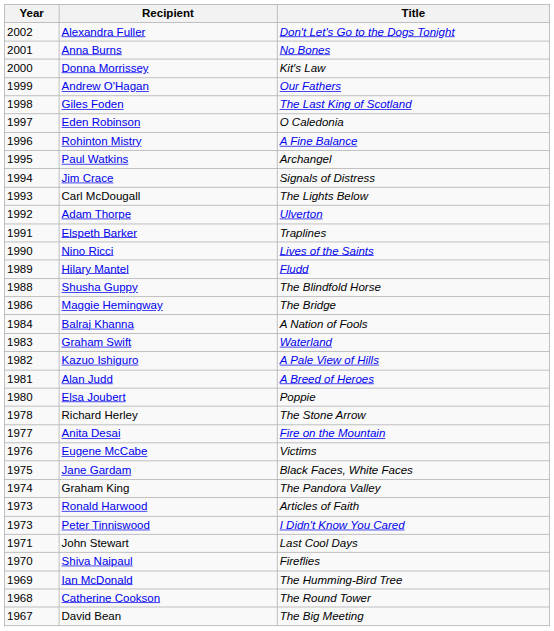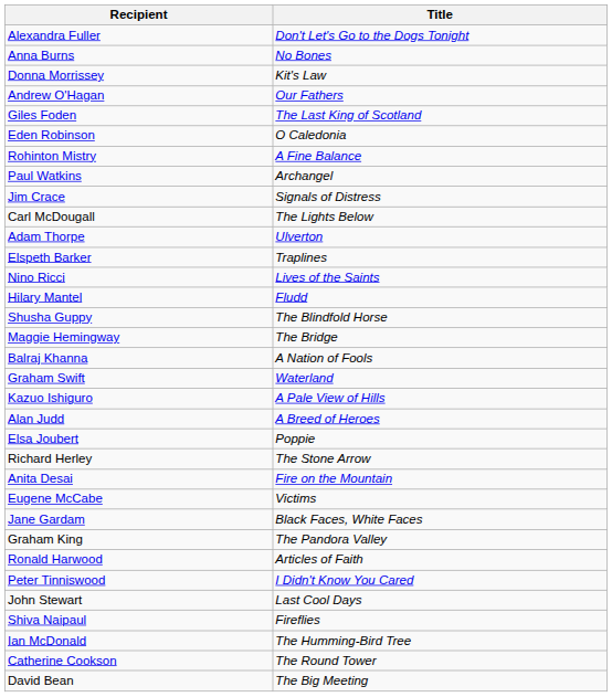- column: Year | 2002 | 2001 | 2000 | 1999 | 1998 | 1997 | 1996 | 1995 | 1994 | 1993 | 1992 | 1991 | 1990 | 1989 | 1988 | 1986 | 1984 | 1983 | 1982 | 1981 | 1980 | 1978 | 1977 | 1976 | 1975 | 1974 | 1973 | 1973 | 1971 | 1970 | 1969 | 1968 | 1967
